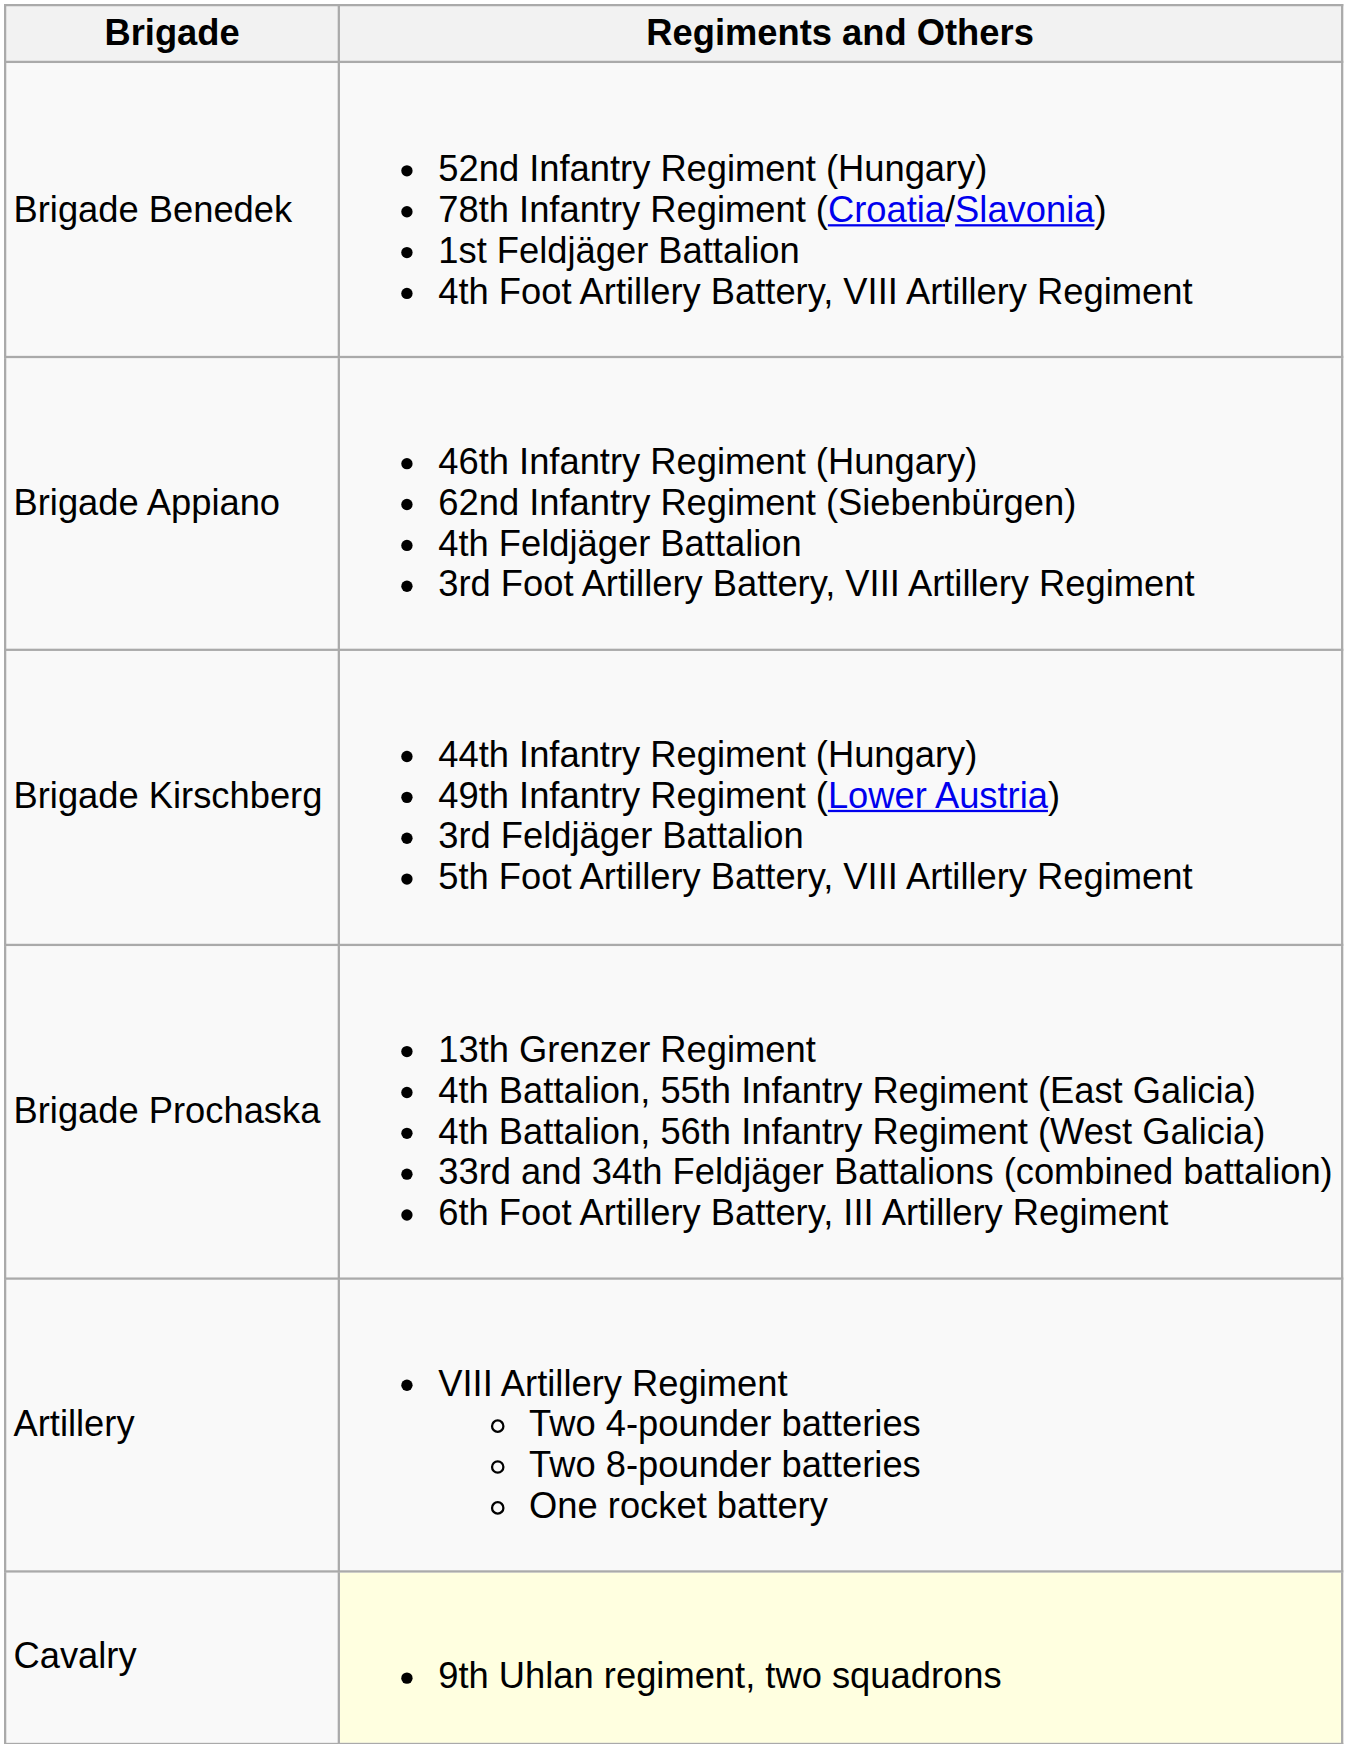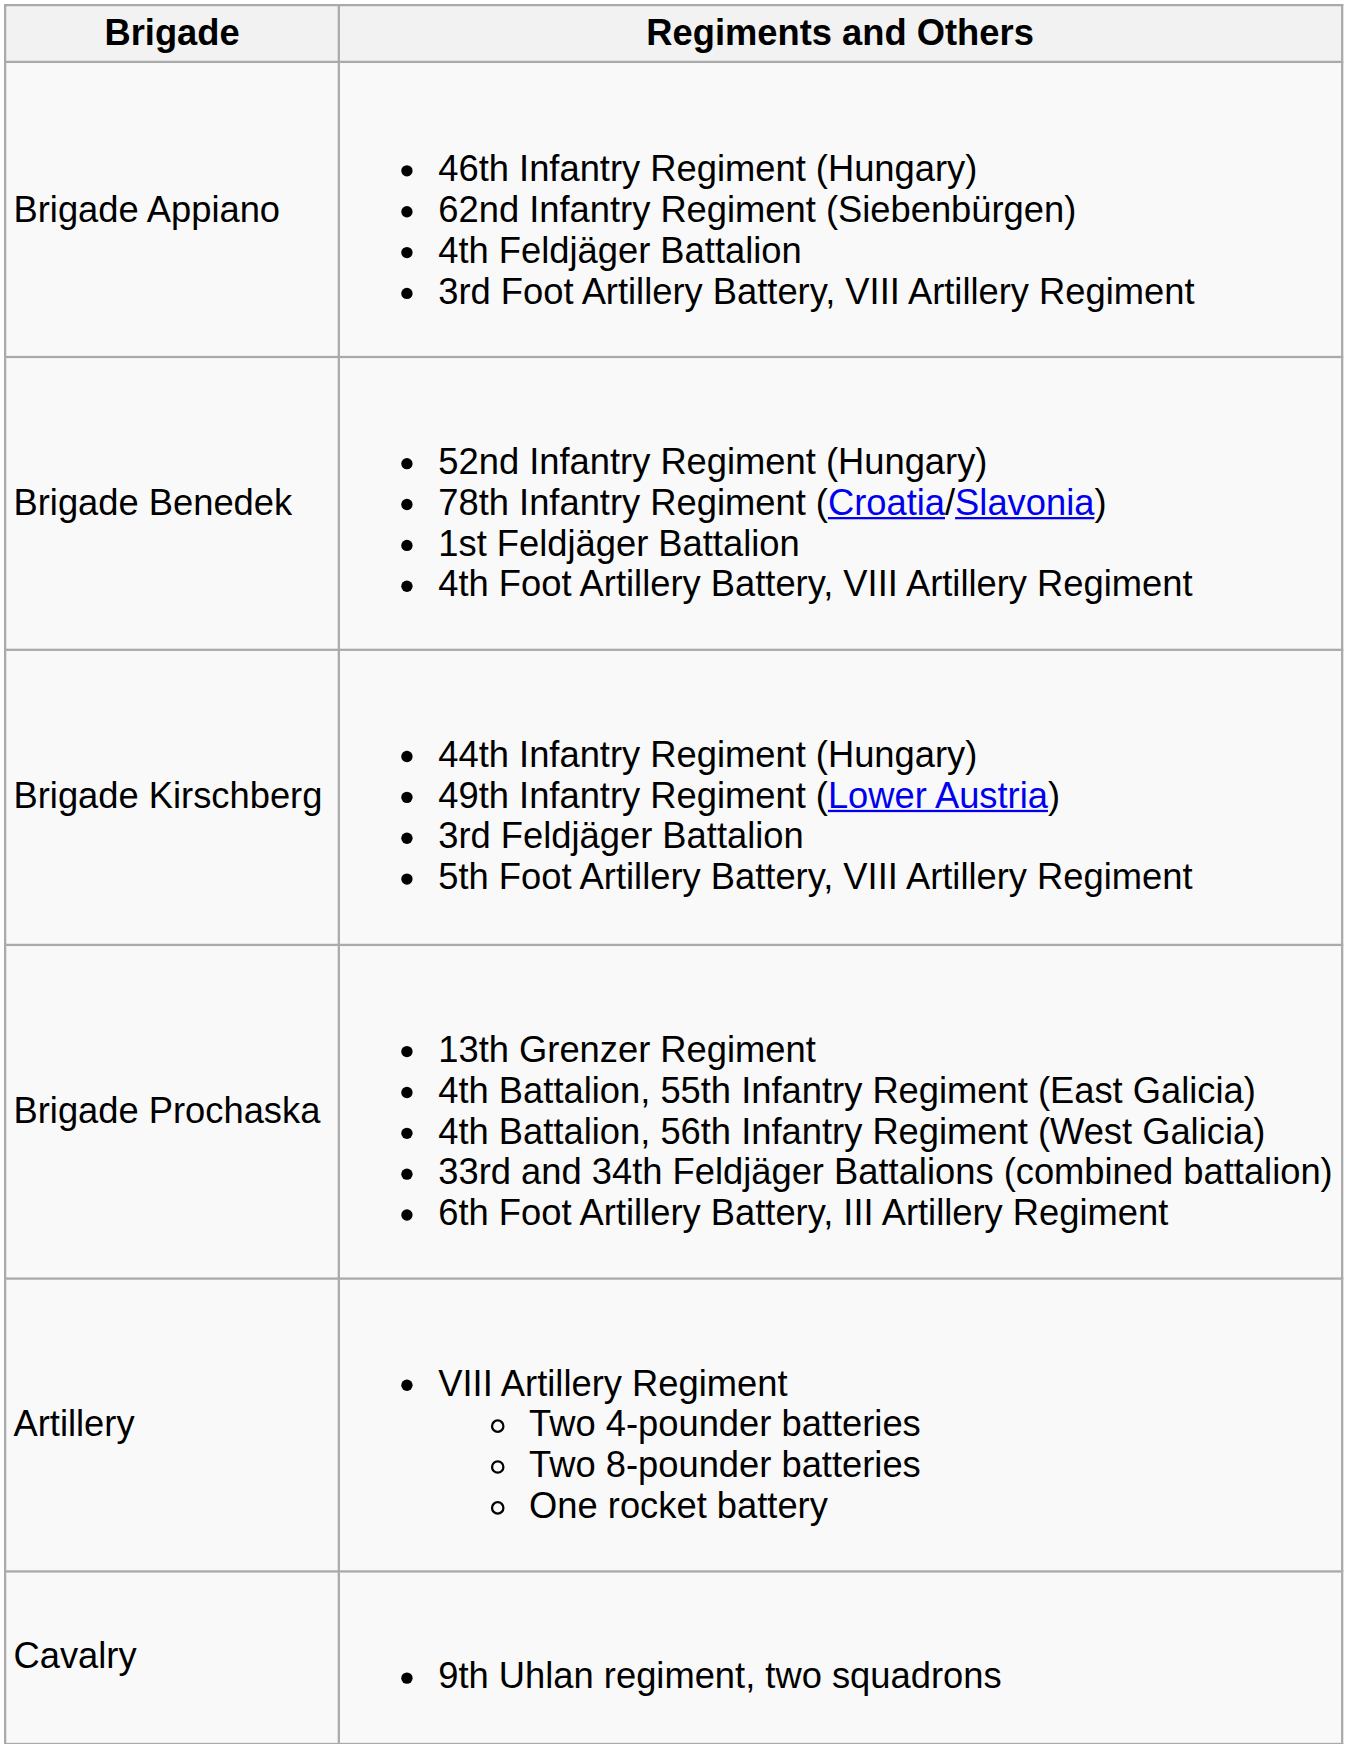rows swapped: Brigade Appiano <-> Brigade Benedek
Cavalry | Regiments and Others: lightyellow background -> no background
